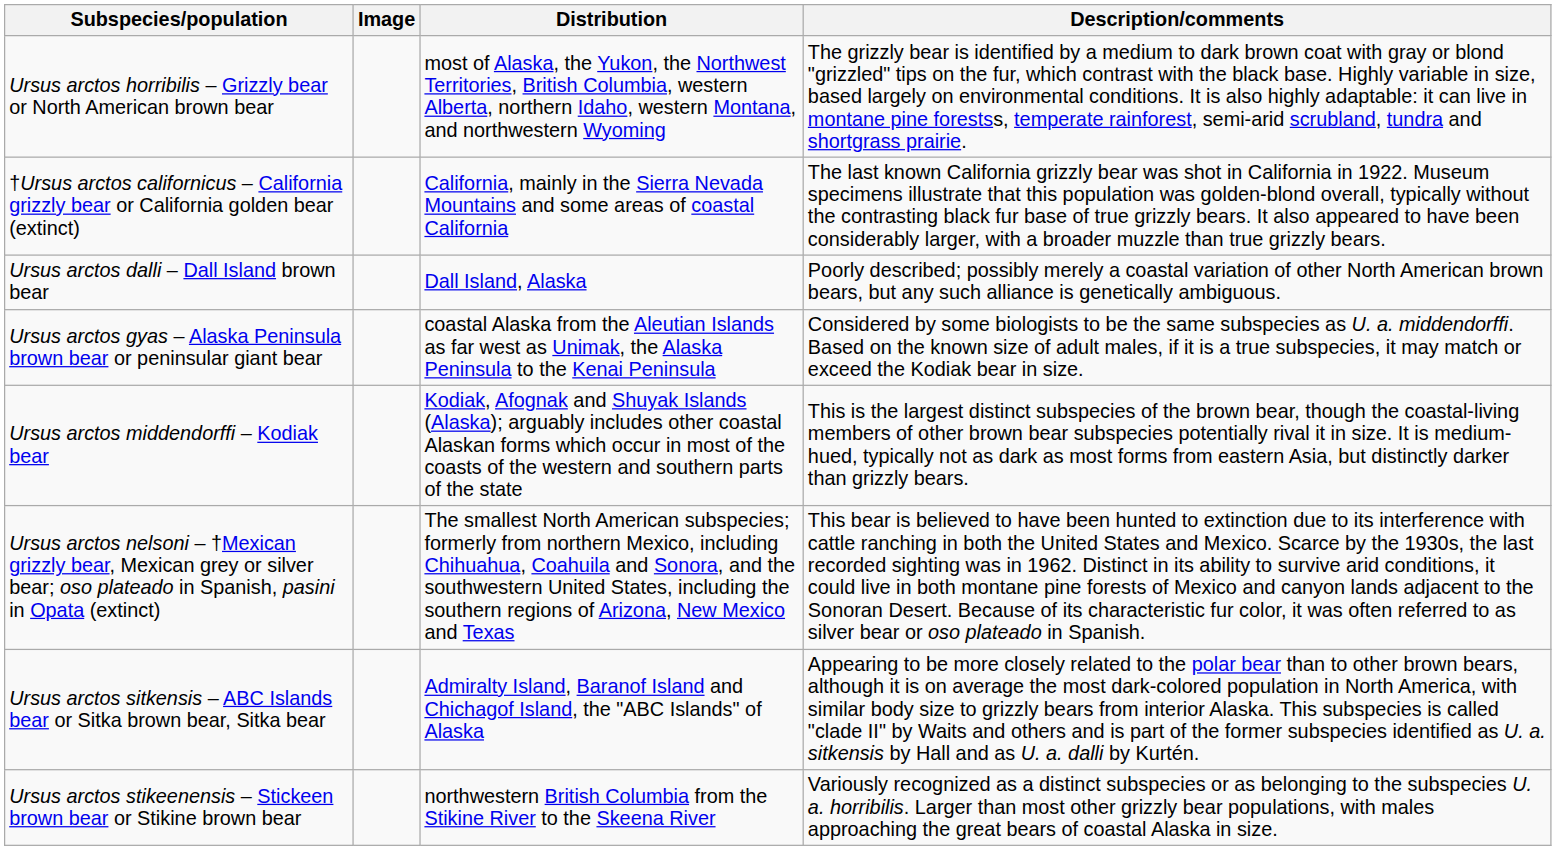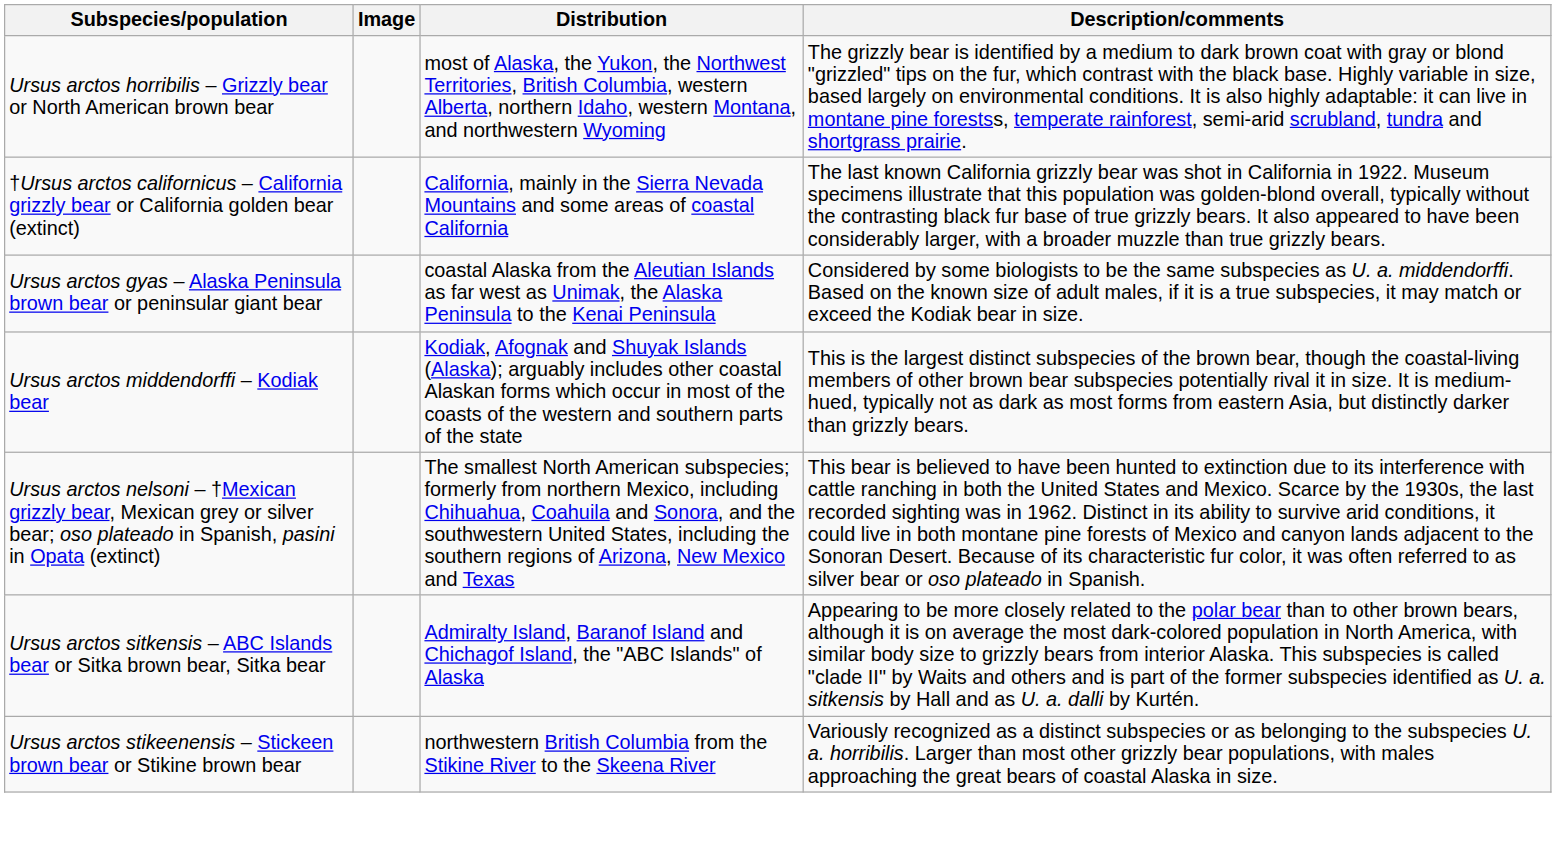- row: Ursus arctos dalli – Dall Island brown bear | Dall Island, Alaska | Poorly described; possibly merely a coastal variation of other North American brown bears, but any such alliance is genetically ambiguous.
